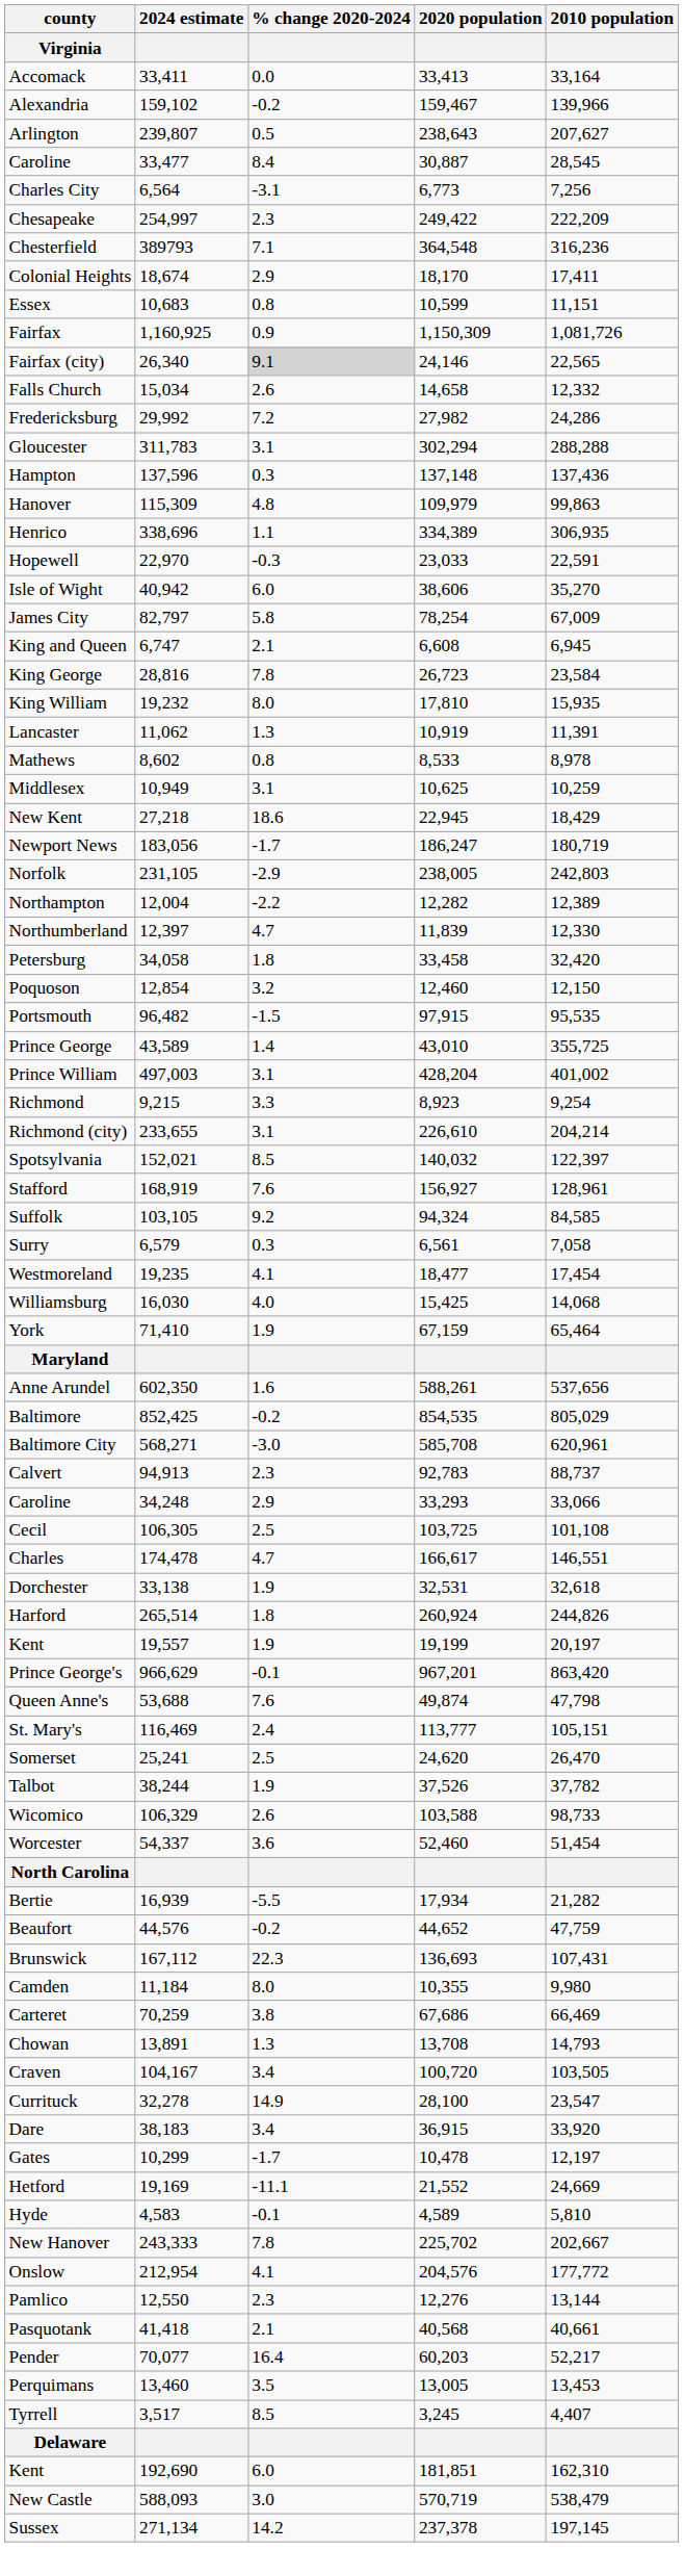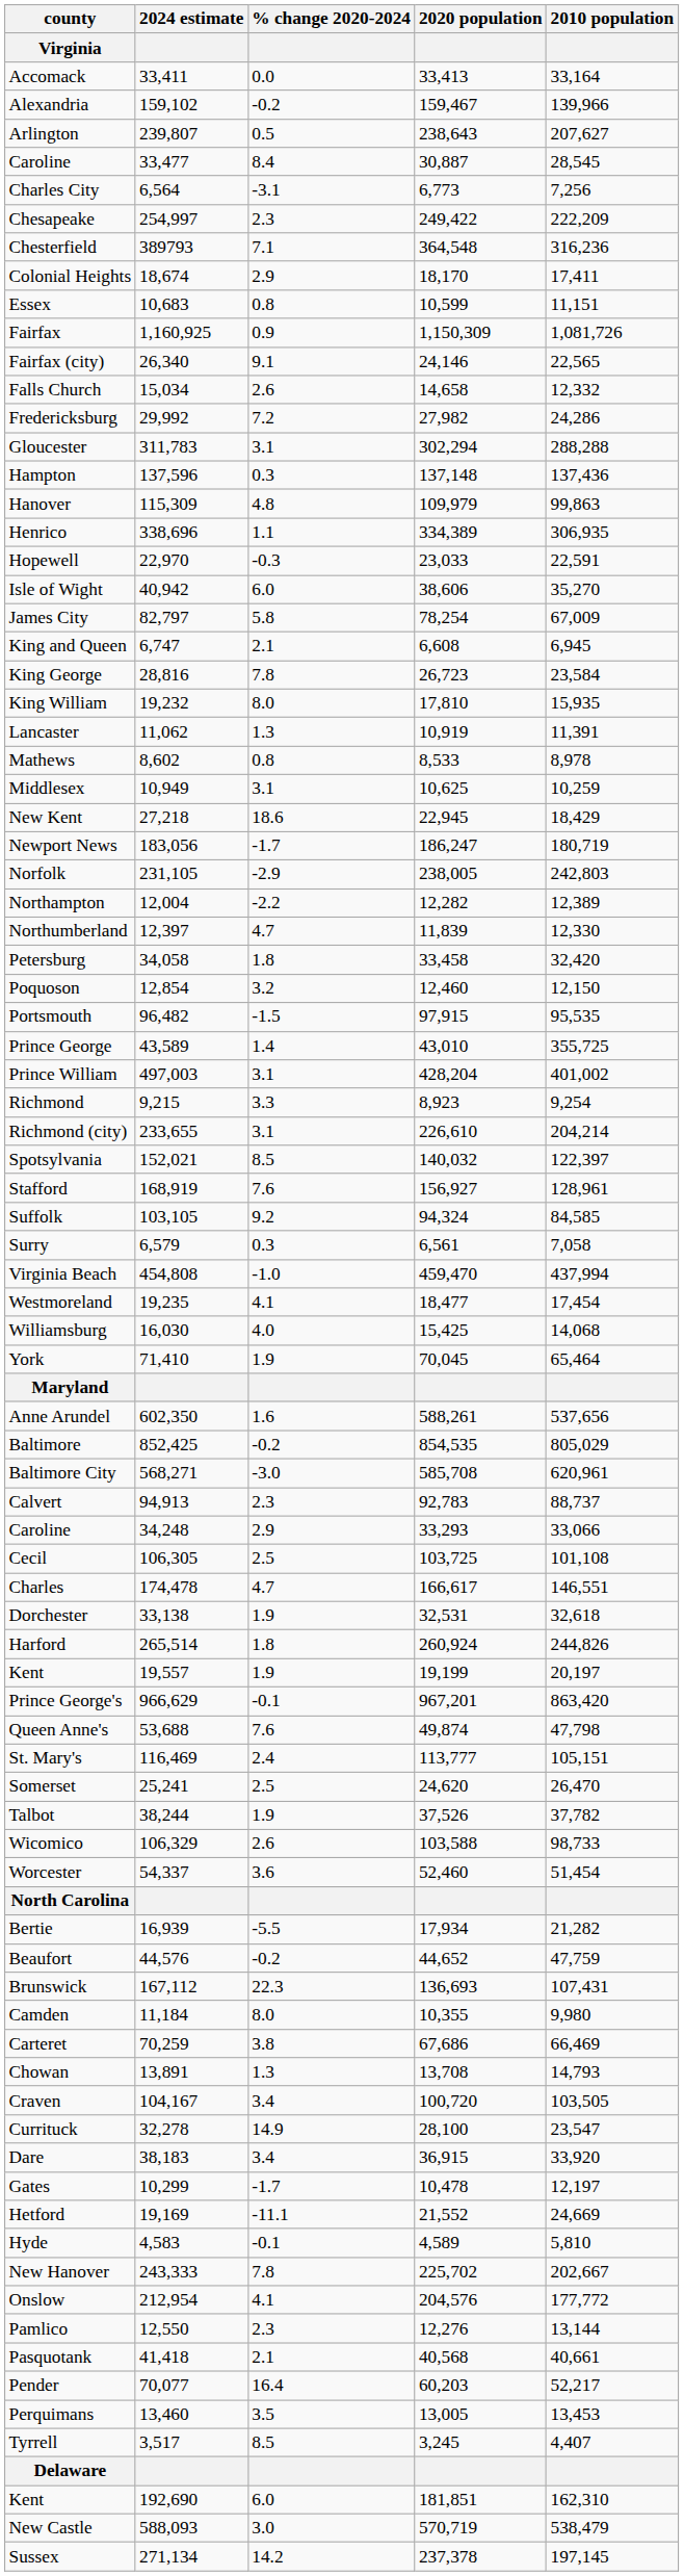Fairfax (city) | % change 2020-2024: lightgrey background -> no background
+ row: Virginia Beach | 454,808 | -1.0 | 459,470 | 437,994
York | 2020 population: 67,159 -> 70,045
